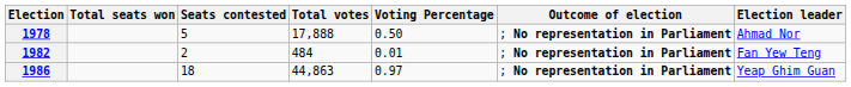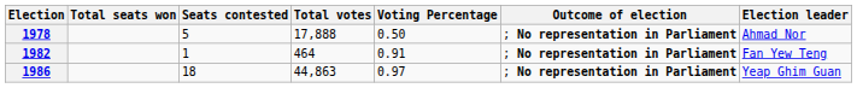1982 | Seats contested: 2 -> 1
1982 | Total votes: 484 -> 464
1982 | Voting Percentage: 0.01 -> 0.91
